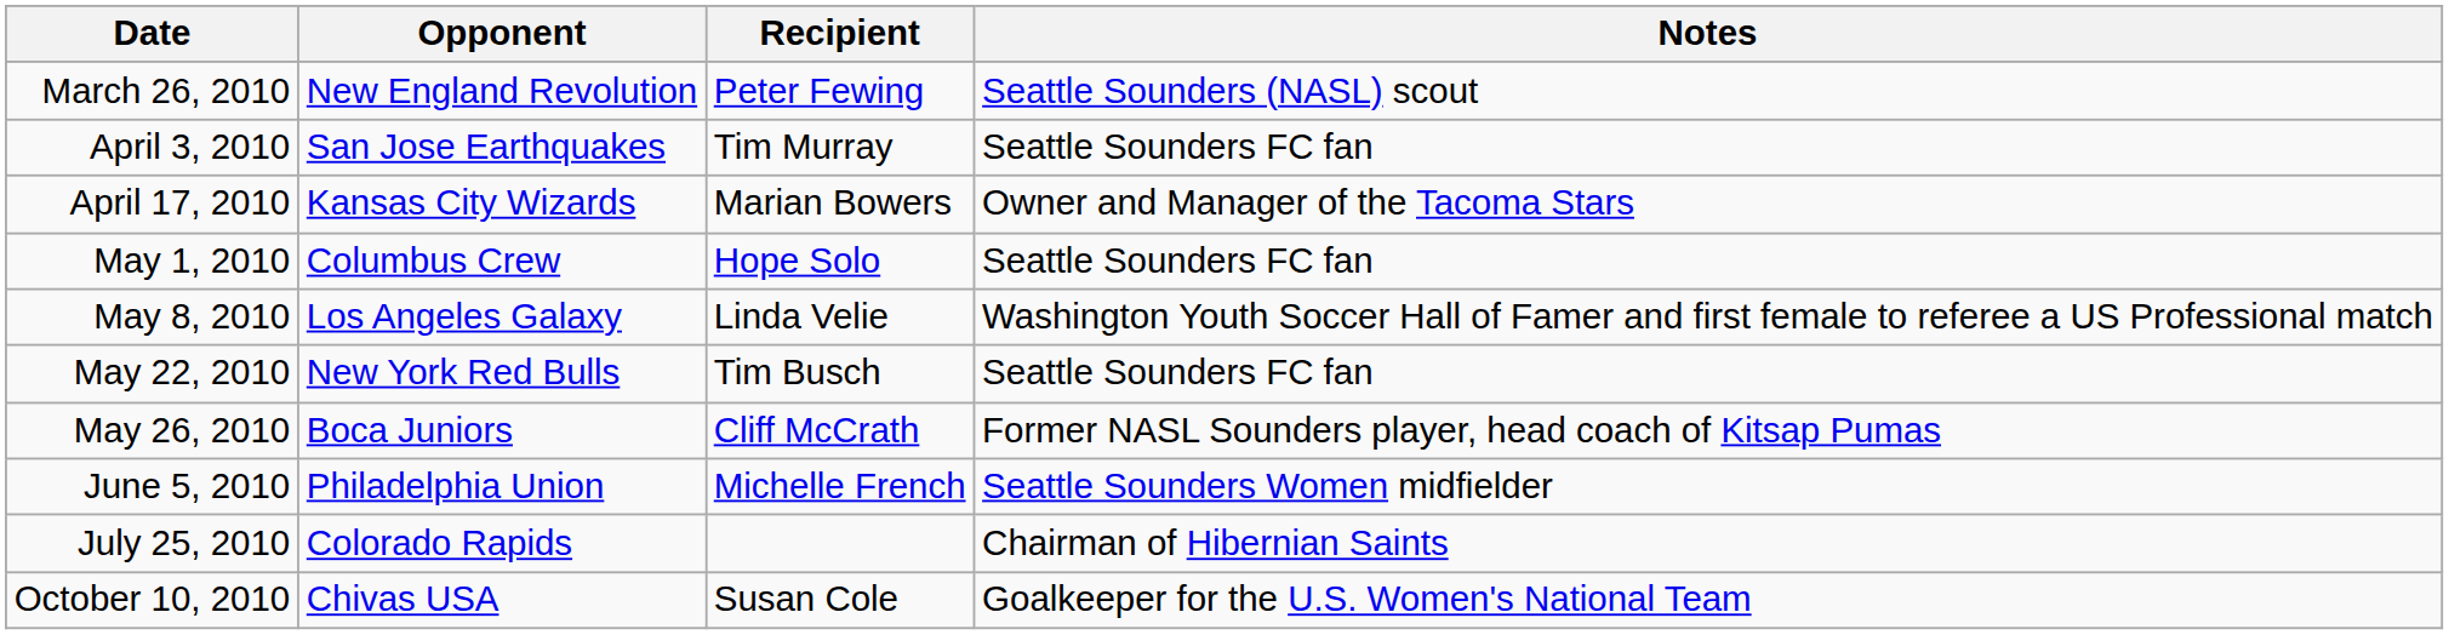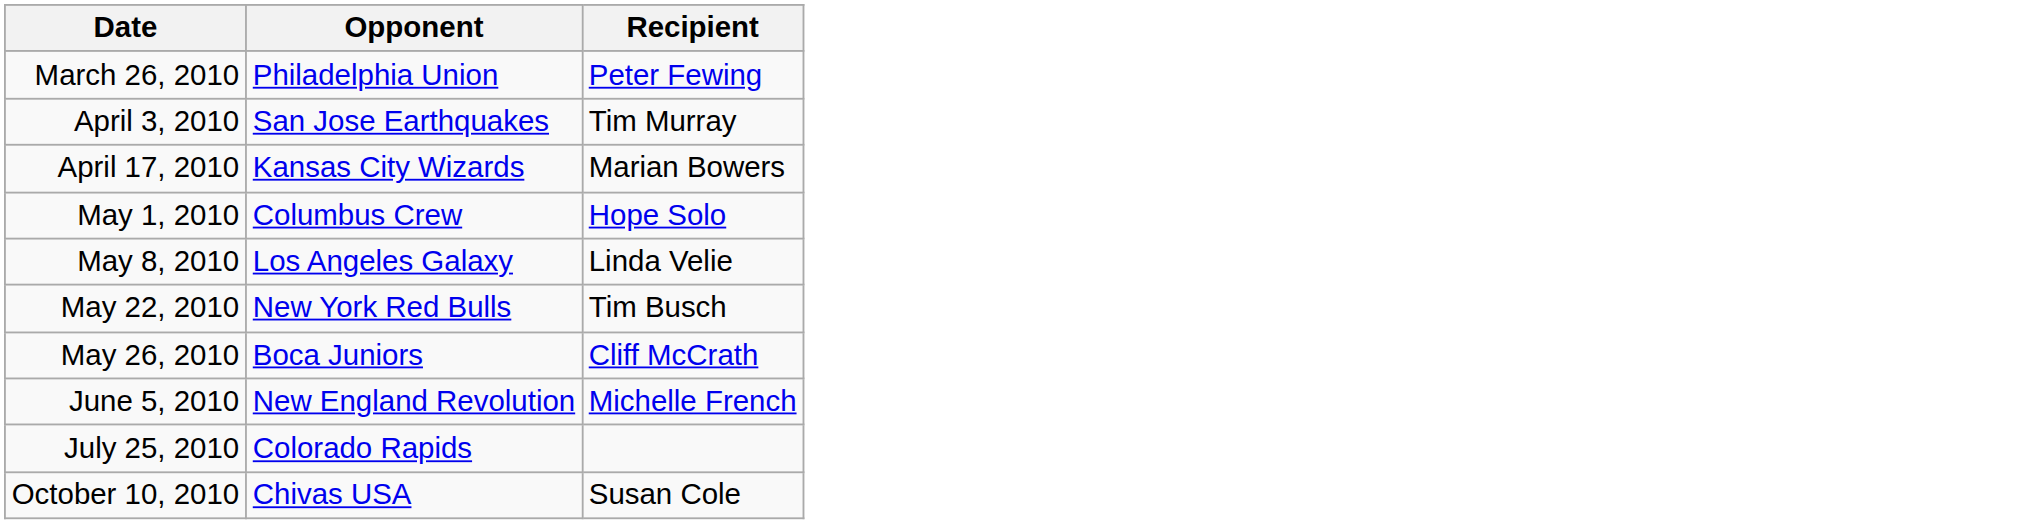- column: Notes | Seattle Sounders (NASL) scout | Seattle Sounders FC fan | Owner and Manager of the Tacoma Stars | Seattle Sounders FC fan | Washington Youth Soccer Hall of Famer and first female to referee a US Professional match | Seattle Sounders FC fan | Former NASL Sounders player, head coach of Kitsap Pumas | Seattle Sounders Women midfielder | Chairman of Hibernian Saints | Goalkeeper for the U.S. Women's National Team
March 26, 2010 | Opponent: New England Revolution -> Philadelphia Union
June 5, 2010 | Opponent: Philadelphia Union -> New England Revolution
